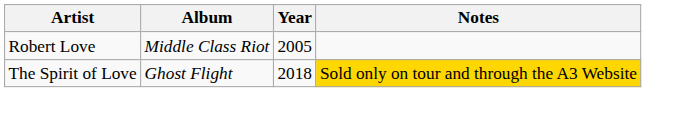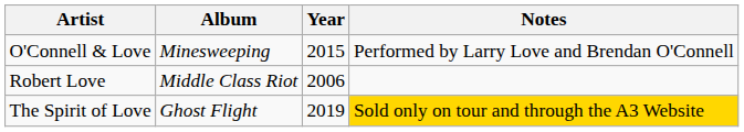+ row: O'Connell & Love | Minesweeping | 2015 | Performed by Larry Love and Brendan O'Connell
Robert Love | Year: 2005 -> 2006
The Spirit of Love | Year: 2018 -> 2019
